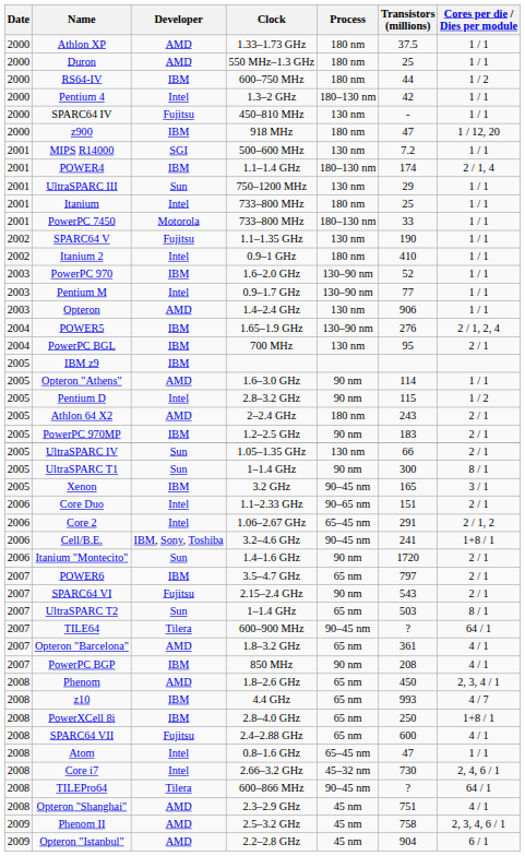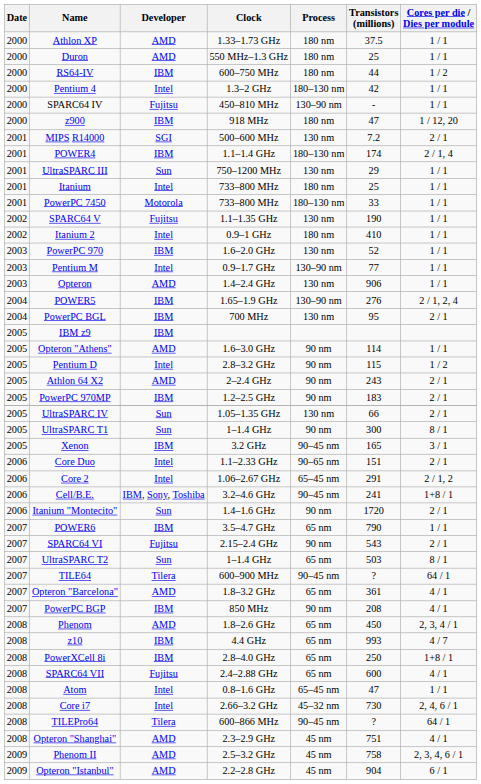SPARC64 IV | Process: 130 nm -> 130–90 nm
MIPS R14000 | Cores per die / Dies per module: 1 / 1 -> 2 / 1
PowerPC 970 | Process: 130–90 nm -> 130 nm
Athlon 64 X2 | Process: 180 nm -> 90 nm
POWER6 | Transistors (millions): 797 -> 790
POWER6 | Cores per die / Dies per module: 2 / 1 -> 1 / 1
